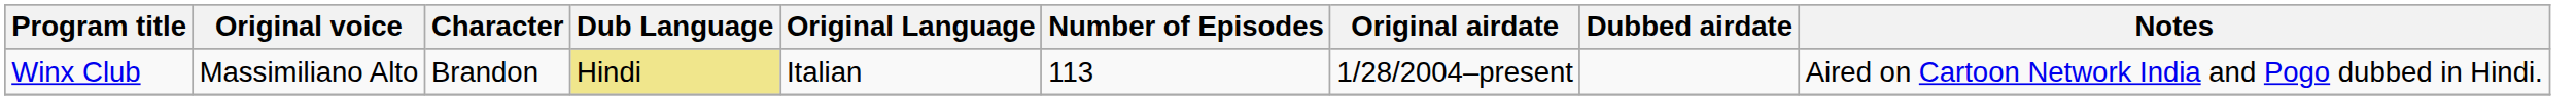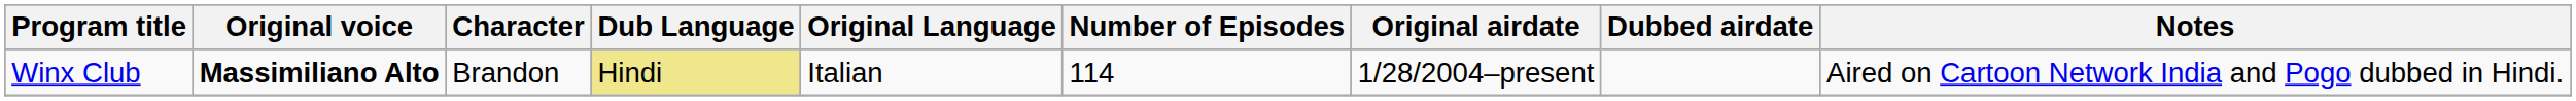Winx Club | Original voice: normal -> bold
Winx Club | Number of Episodes: 113 -> 114
